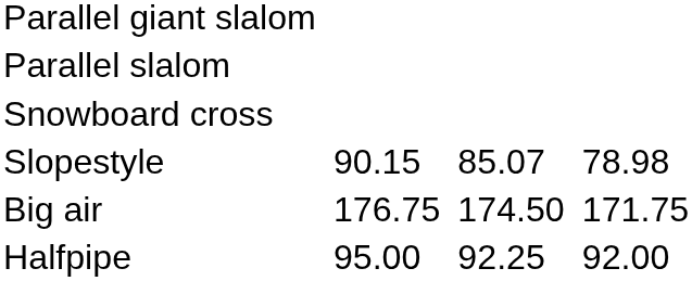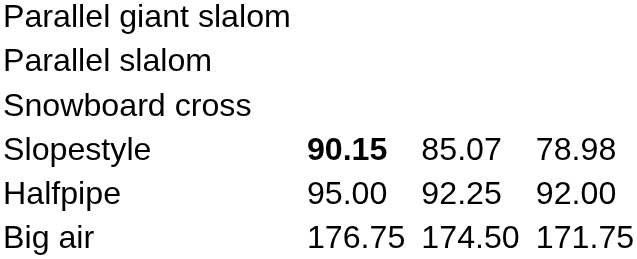Slopestyle | column 3: normal -> bold
rows swapped: Halfpipe <-> Big air
